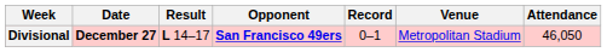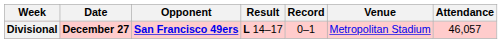columns swapped: Opponent <-> Result
Divisional | Attendance: 46,050 -> 46,057
